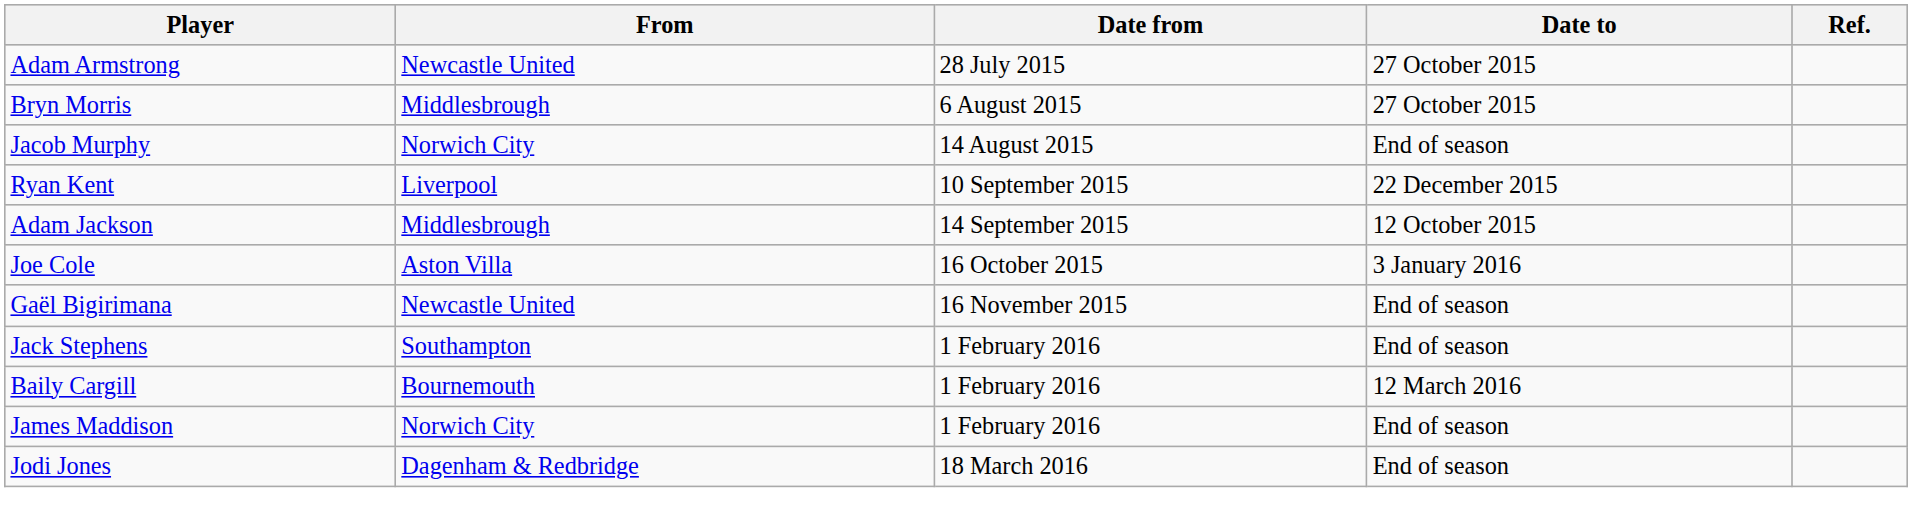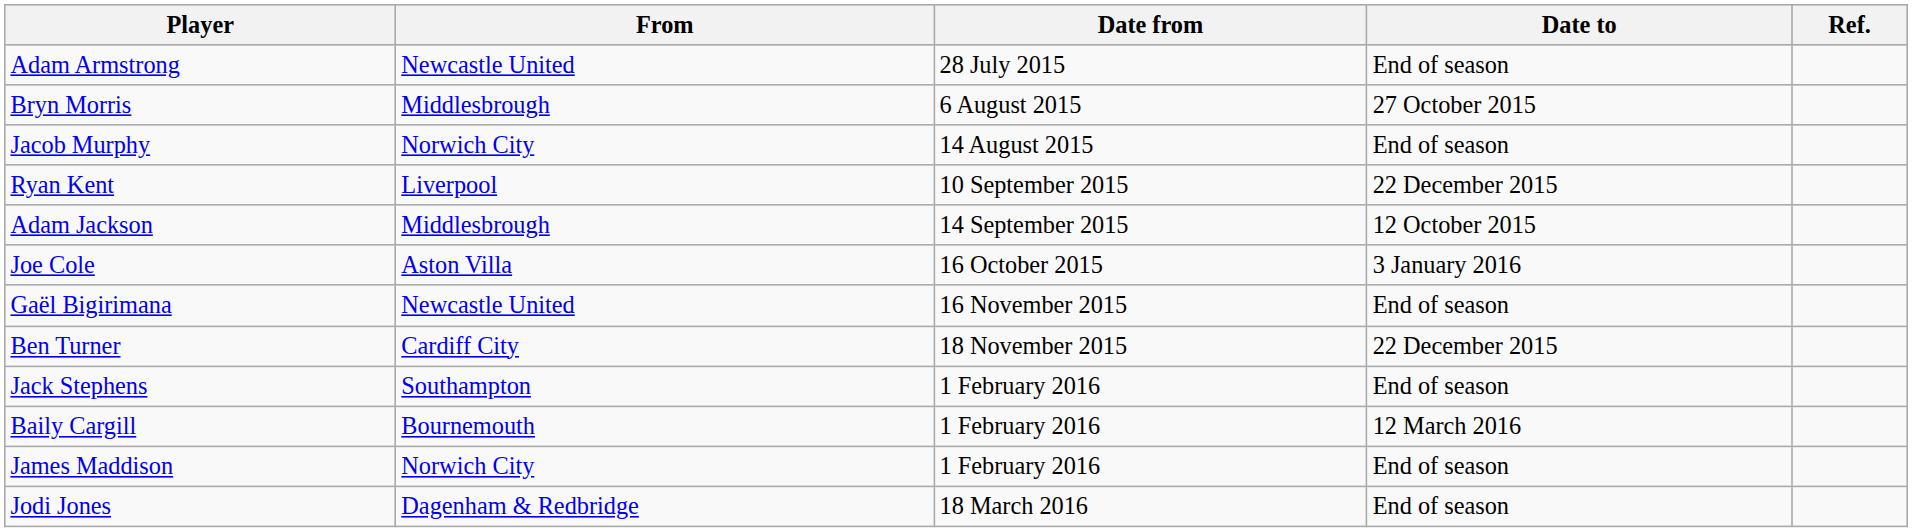Adam Armstrong | Date to: 27 October 2015 -> End of season
+ row: Ben Turner | Cardiff City | 18 November 2015 | 22 December 2015
